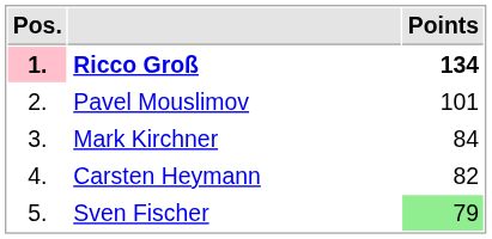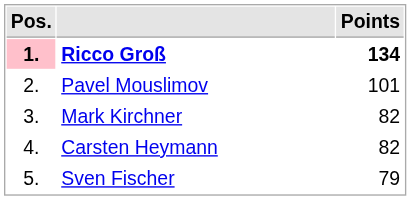Mark Kirchner | Points: 84 -> 82
Sven Fischer | Points: lightgreen background -> no background
